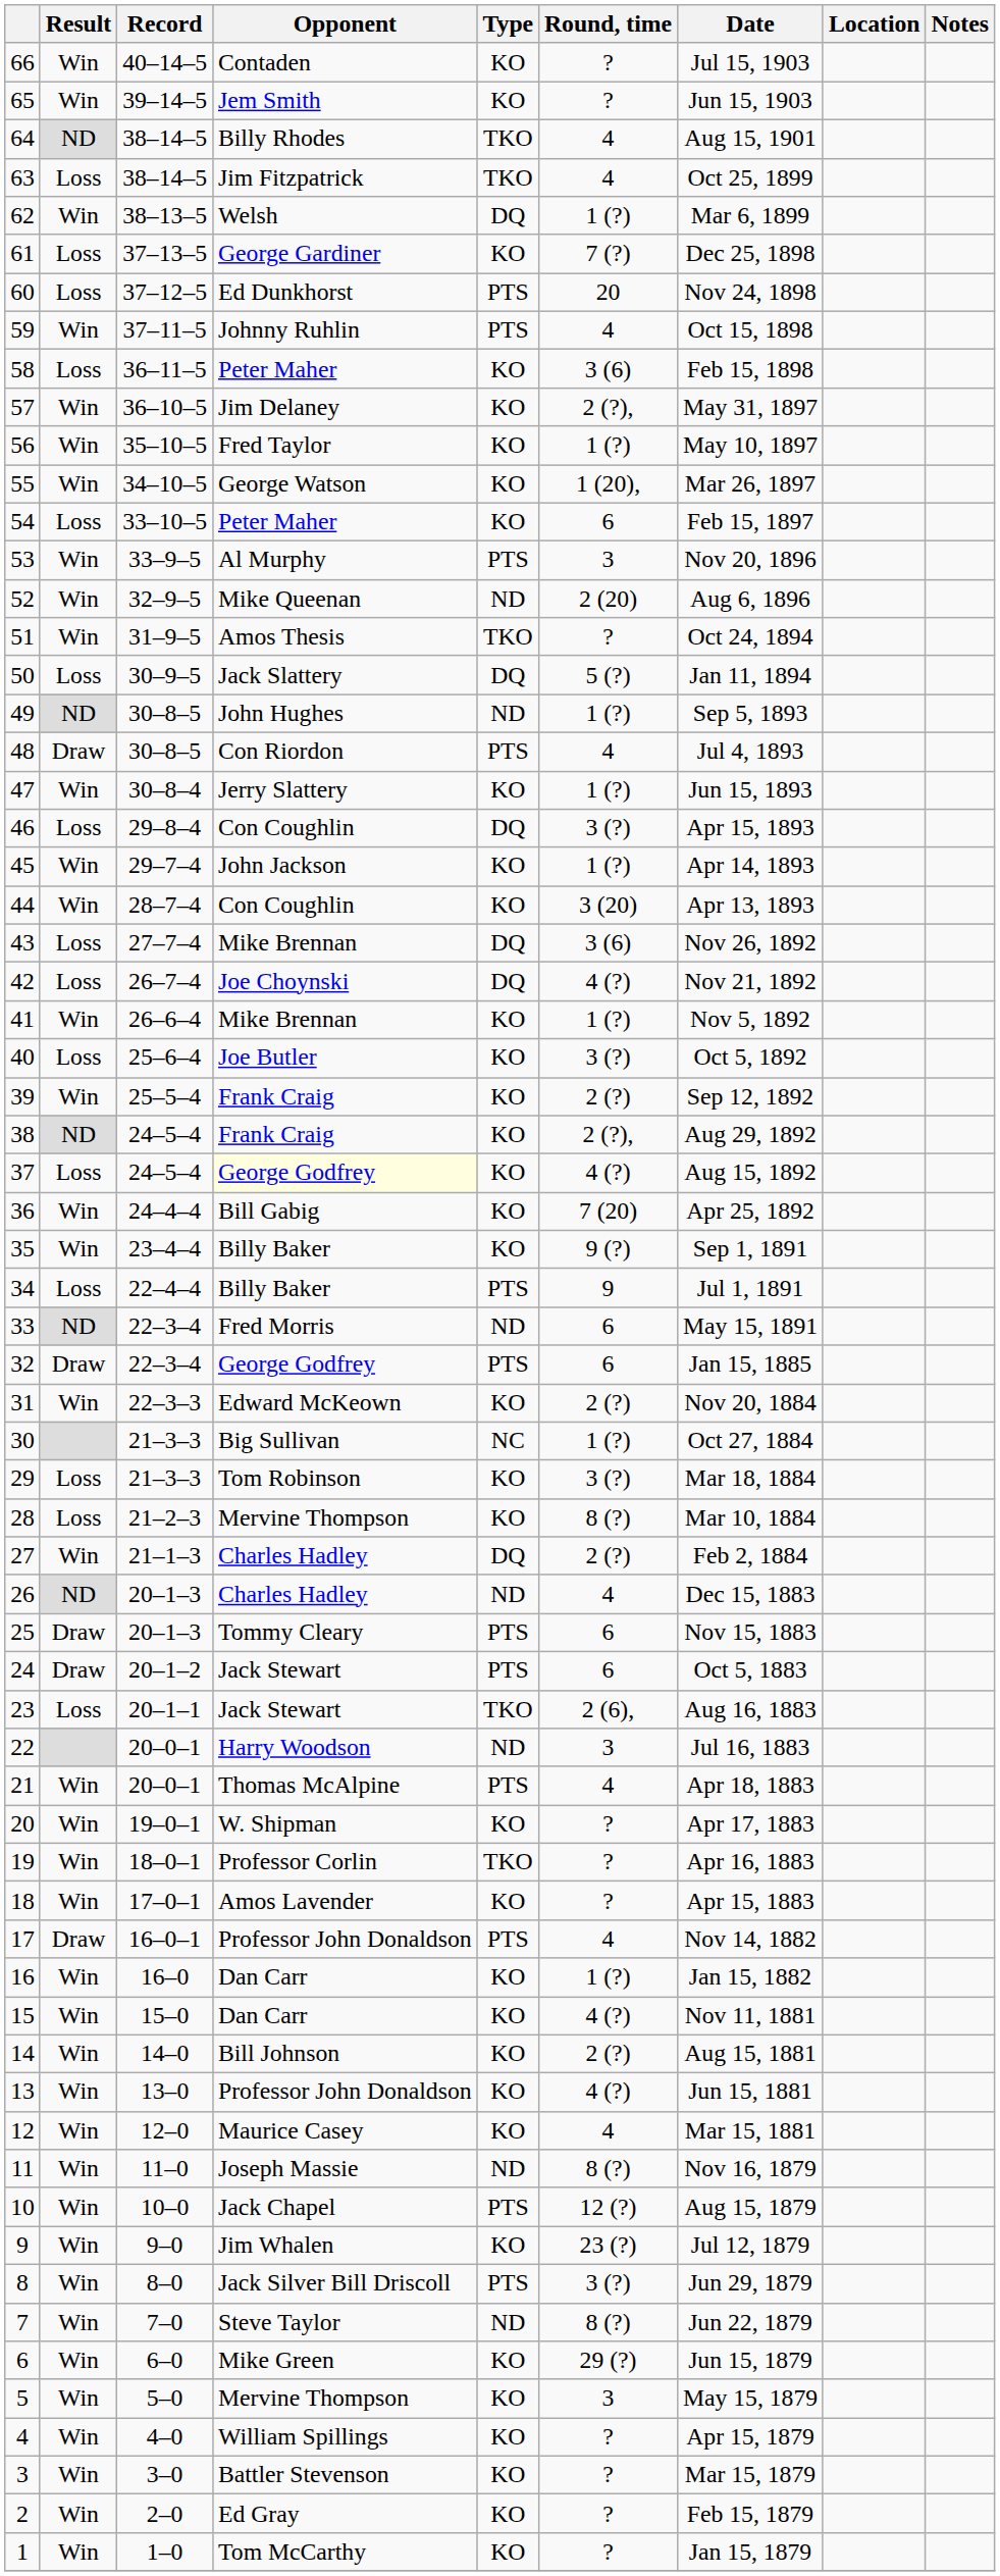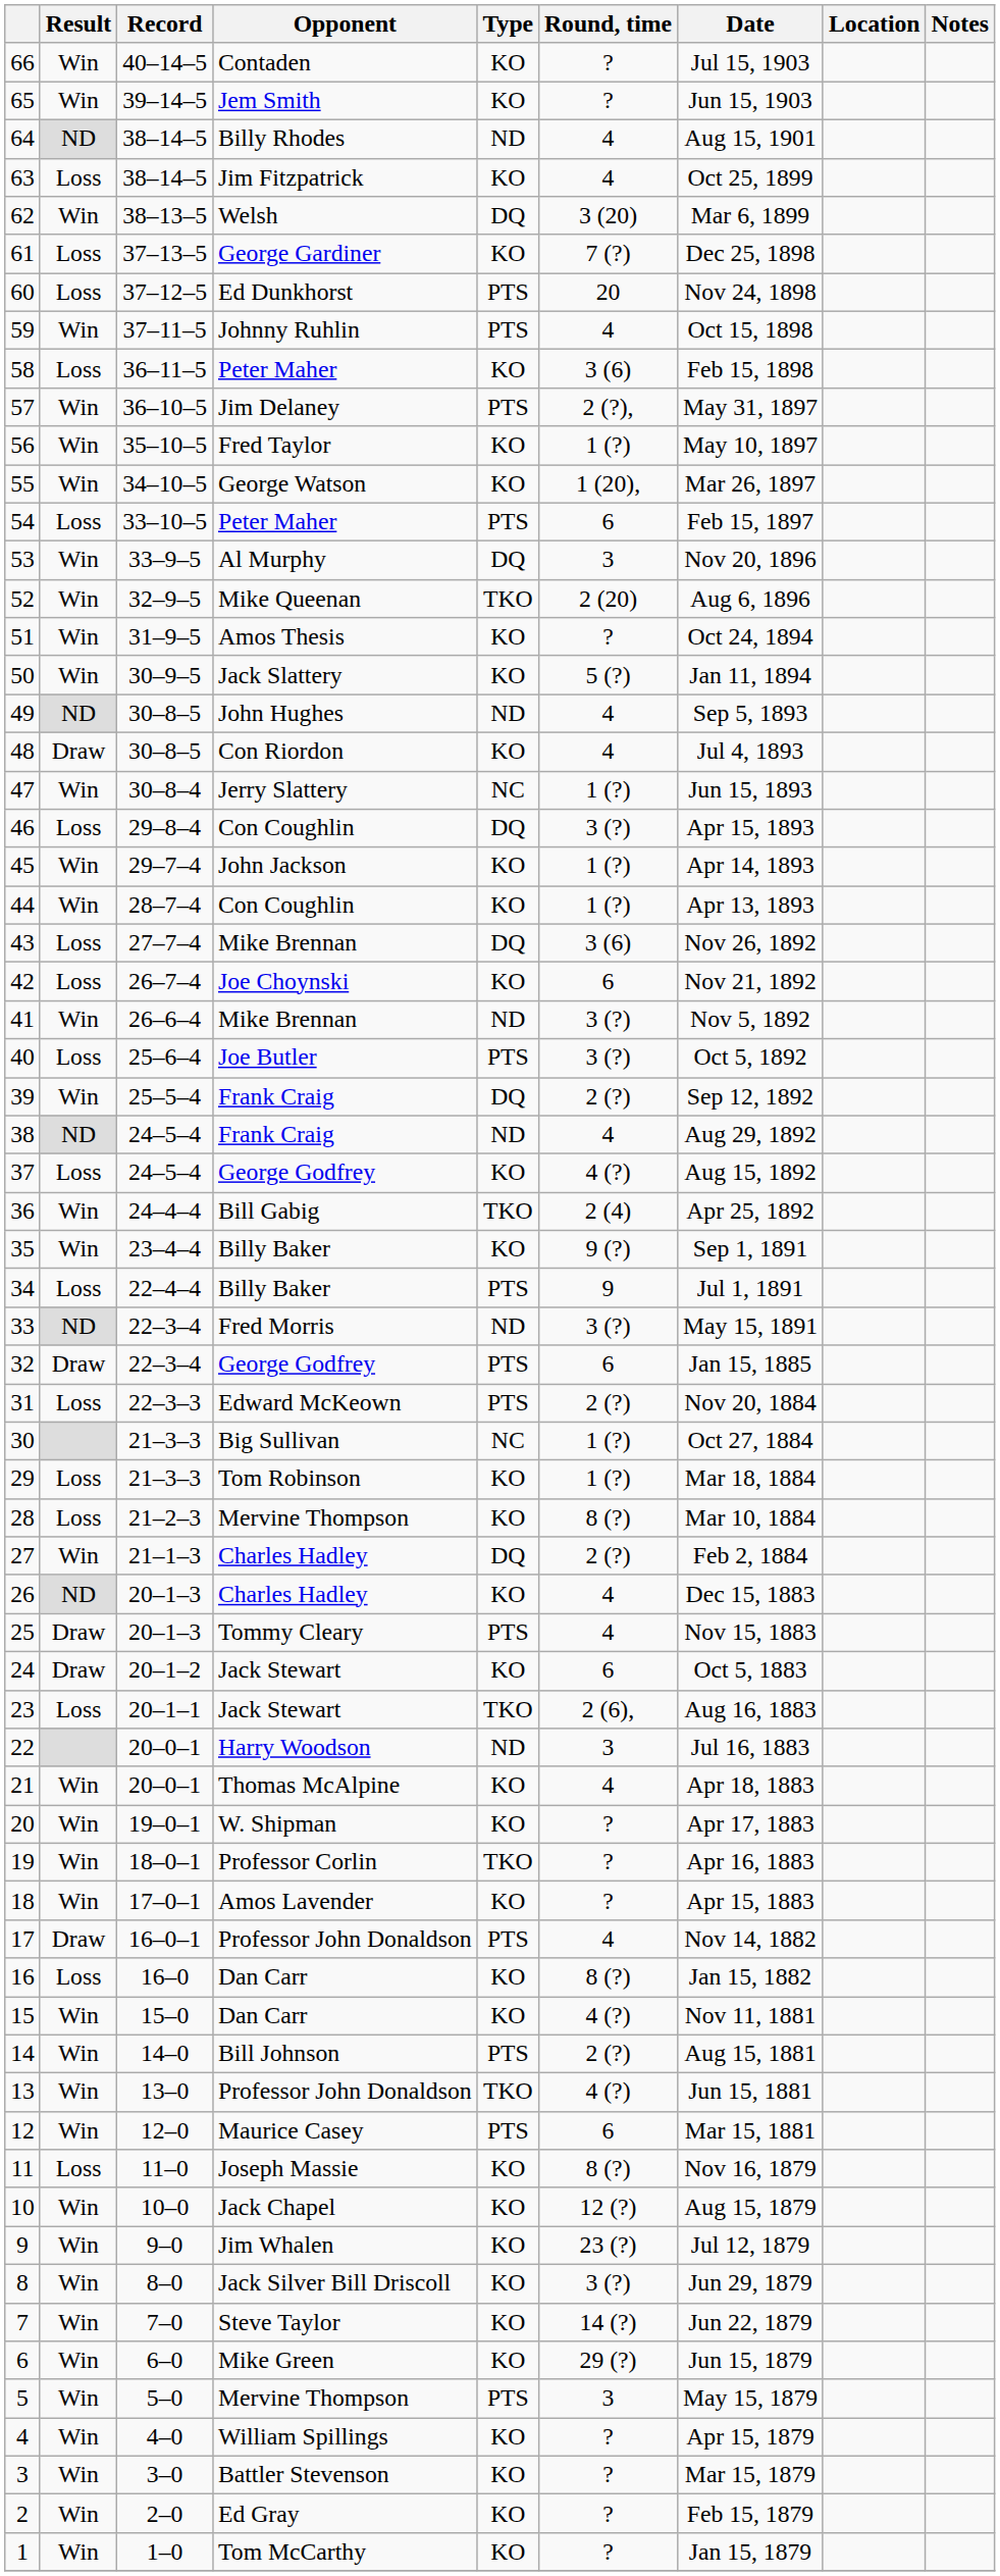64 | Type: TKO -> ND
63 | Type: TKO -> KO
62 | Round, time: 1 (?) -> 3 (20)
57 | Type: KO -> PTS
54 | Type: KO -> PTS
53 | Type: PTS -> DQ
52 | Type: ND -> TKO
51 | Type: TKO -> KO
50 | Result: Loss -> Win
50 | Type: DQ -> KO
49 | Round, time: 1 (?) -> 4
48 | Type: PTS -> KO
47 | Type: KO -> NC
44 | Round, time: 3 (20) -> 1 (?)
42 | Type: DQ -> KO
42 | Round, time: 4 (?) -> 6
41 | Type: KO -> ND
41 | Round, time: 1 (?) -> 3 (?)
40 | Type: KO -> PTS
39 | Type: KO -> DQ
38 | Type: KO -> ND
38 | Round, time: 2 (?), -> 4
37 | Opponent: lightyellow background -> no background
36 | Type: KO -> TKO
36 | Round, time: 7 (20) -> 2 (4)
33 | Round, time: 6 -> 3 (?)
31 | Result: Win -> Loss
31 | Type: KO -> PTS
29 | Round, time: 3 (?) -> 1 (?)
26 | Type: ND -> KO
25 | Round, time: 6 -> 4
24 | Type: PTS -> KO
21 | Type: PTS -> KO
16 | Result: Win -> Loss
16 | Round, time: 1 (?) -> 8 (?)
14 | Type: KO -> PTS
13 | Type: KO -> TKO
12 | Type: KO -> PTS
12 | Round, time: 4 -> 6
11 | Result: Win -> Loss
11 | Type: ND -> KO
10 | Type: PTS -> KO
8 | Type: PTS -> KO
7 | Type: ND -> KO
7 | Round, time: 8 (?) -> 14 (?)
5 | Type: KO -> PTS
